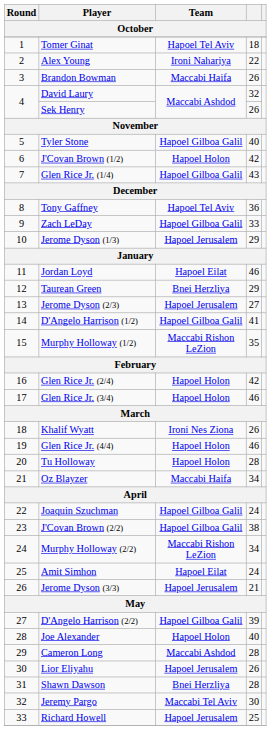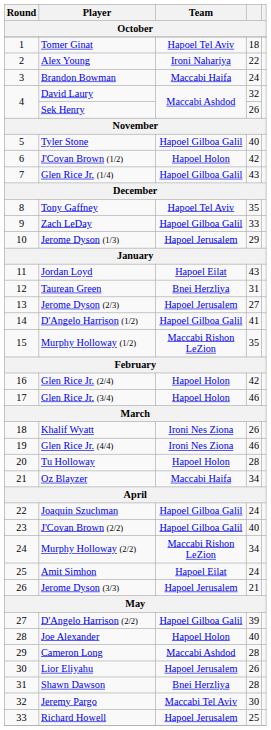Brandon Bowman | column 4: 26 -> 24
Tony Gaffney | column 4: 36 -> 35
Jordan Loyd | column 4: 46 -> 43
Taurean Green | column 4: 29 -> 31
Glen Rice Jr. (4/4) | Team: Hapoel Holon -> Ironi Nes Ziona
J'Covan Brown (2/2) | column 4: 38 -> 40
